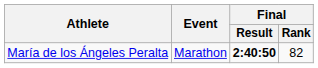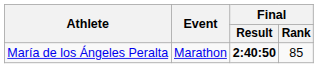María de los Ángeles Peralta | Final / Rank: 82 -> 85
